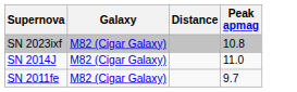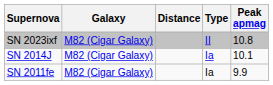+ column: Type | II | Ia | Ia
SN 2014J | Peak apmag: 11.0 -> 10.1
SN 2011fe | Peak apmag: 9.7 -> 9.9
